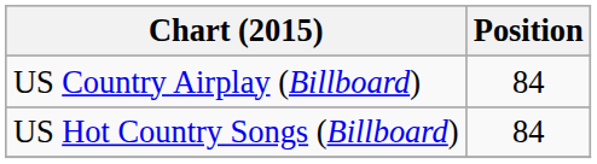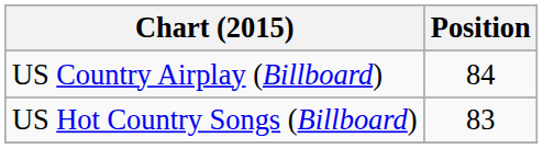US Hot Country Songs (Billboard) | Position: 84 -> 83
